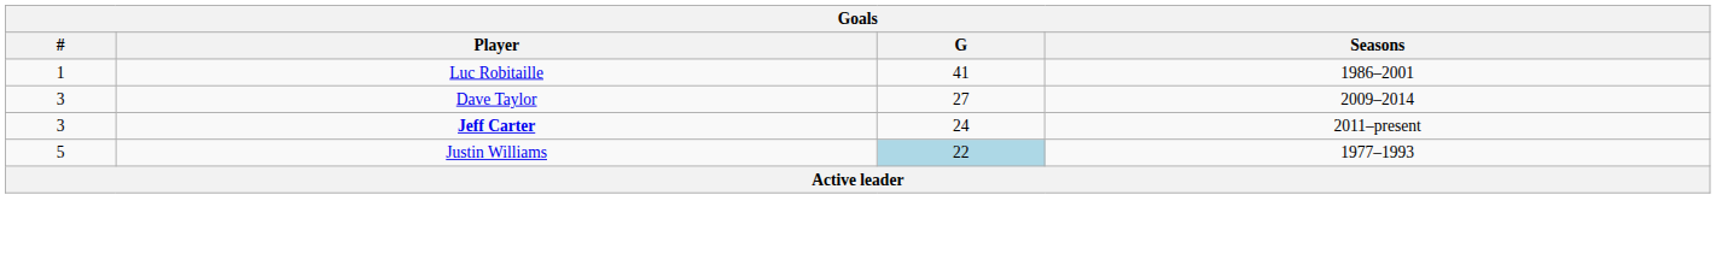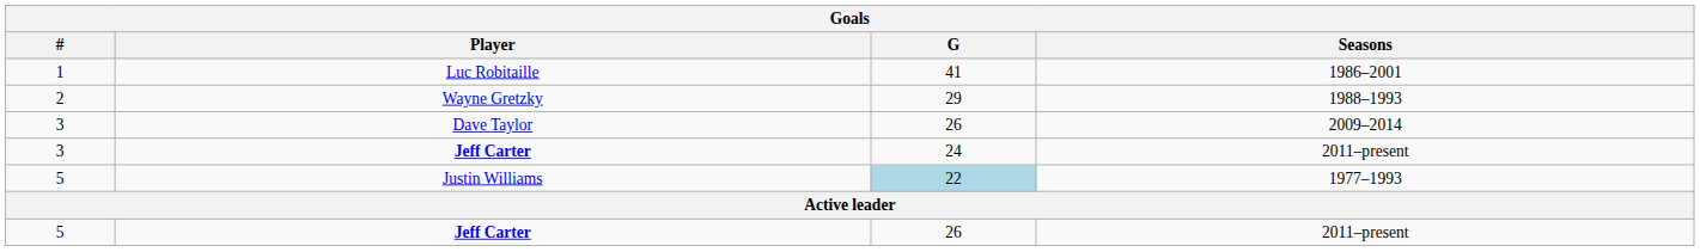+ row: 2 | Wayne Gretzky | 29 | 1988–1993
Dave Taylor | G: 27 -> 26
+ row: 5 | Jeff Carter | 26 | 2011–present
